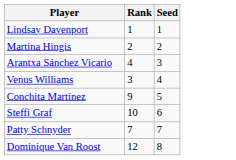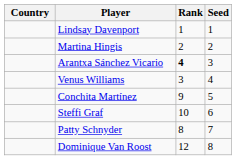+ column: Country
Arantxa Sánchez Vicario | Rank: normal -> bold
Patty Schnyder | Rank: 7 -> 8
